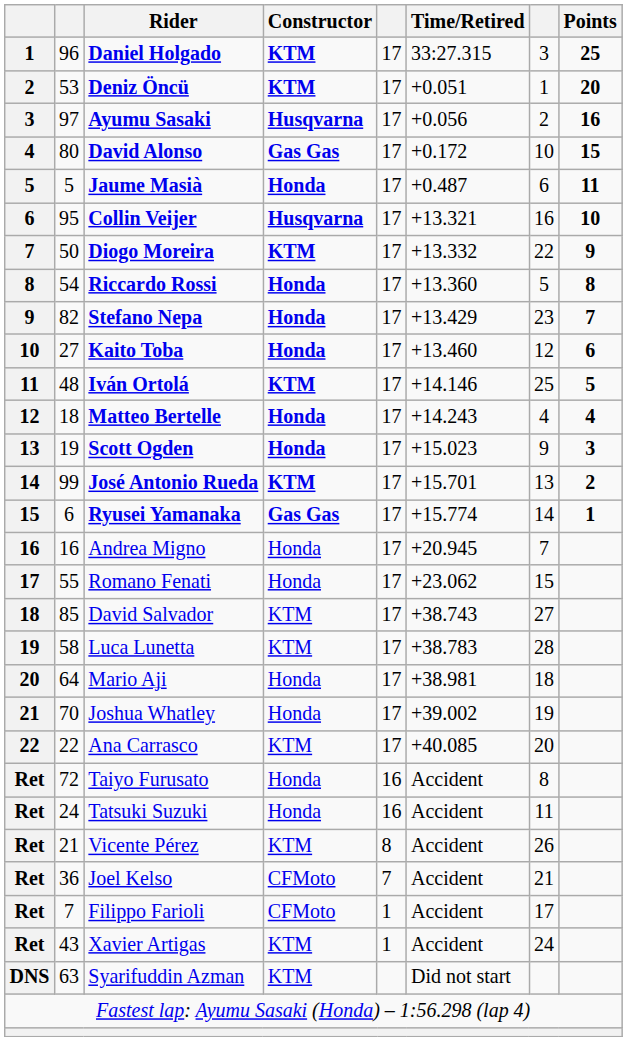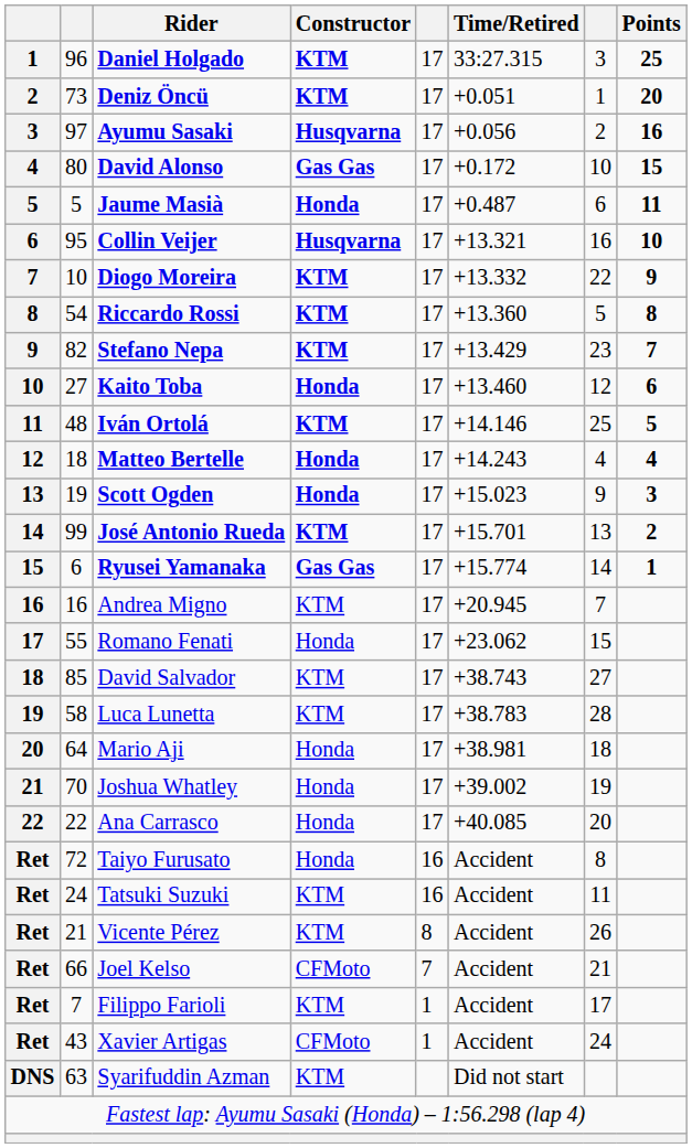Deniz Öncü | column 2: 53 -> 73
Diogo Moreira | column 2: 50 -> 10
Riccardo Rossi | Constructor: Honda -> KTM
Stefano Nepa | Constructor: Honda -> KTM
Andrea Migno | Constructor: Honda -> KTM
Ana Carrasco | Constructor: KTM -> Honda
Tatsuki Suzuki | Constructor: Honda -> KTM
Joel Kelso | column 2: 36 -> 66
Filippo Farioli | Constructor: CFMoto -> KTM
Xavier Artigas | Constructor: KTM -> CFMoto
